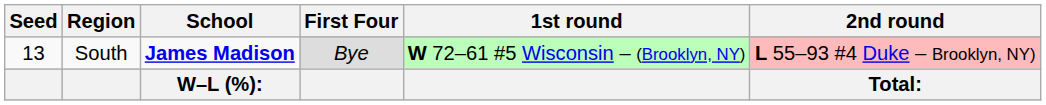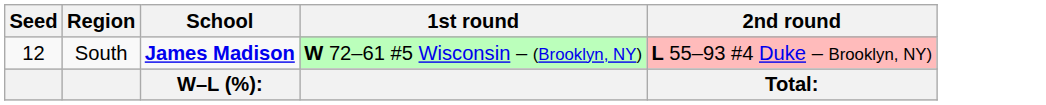- column: First Four | Bye
South | Seed: 13 -> 12
